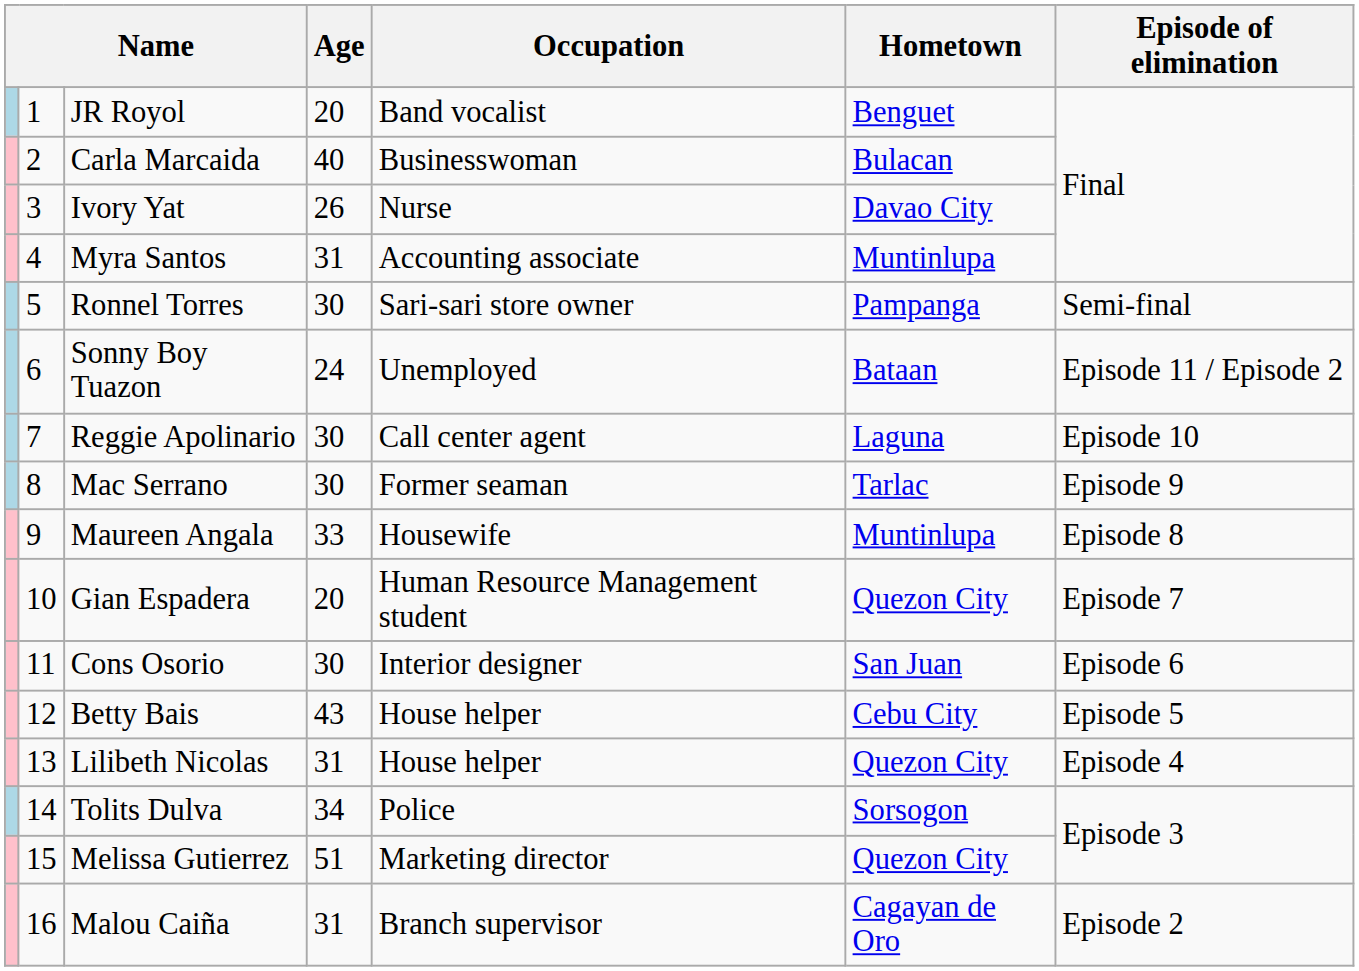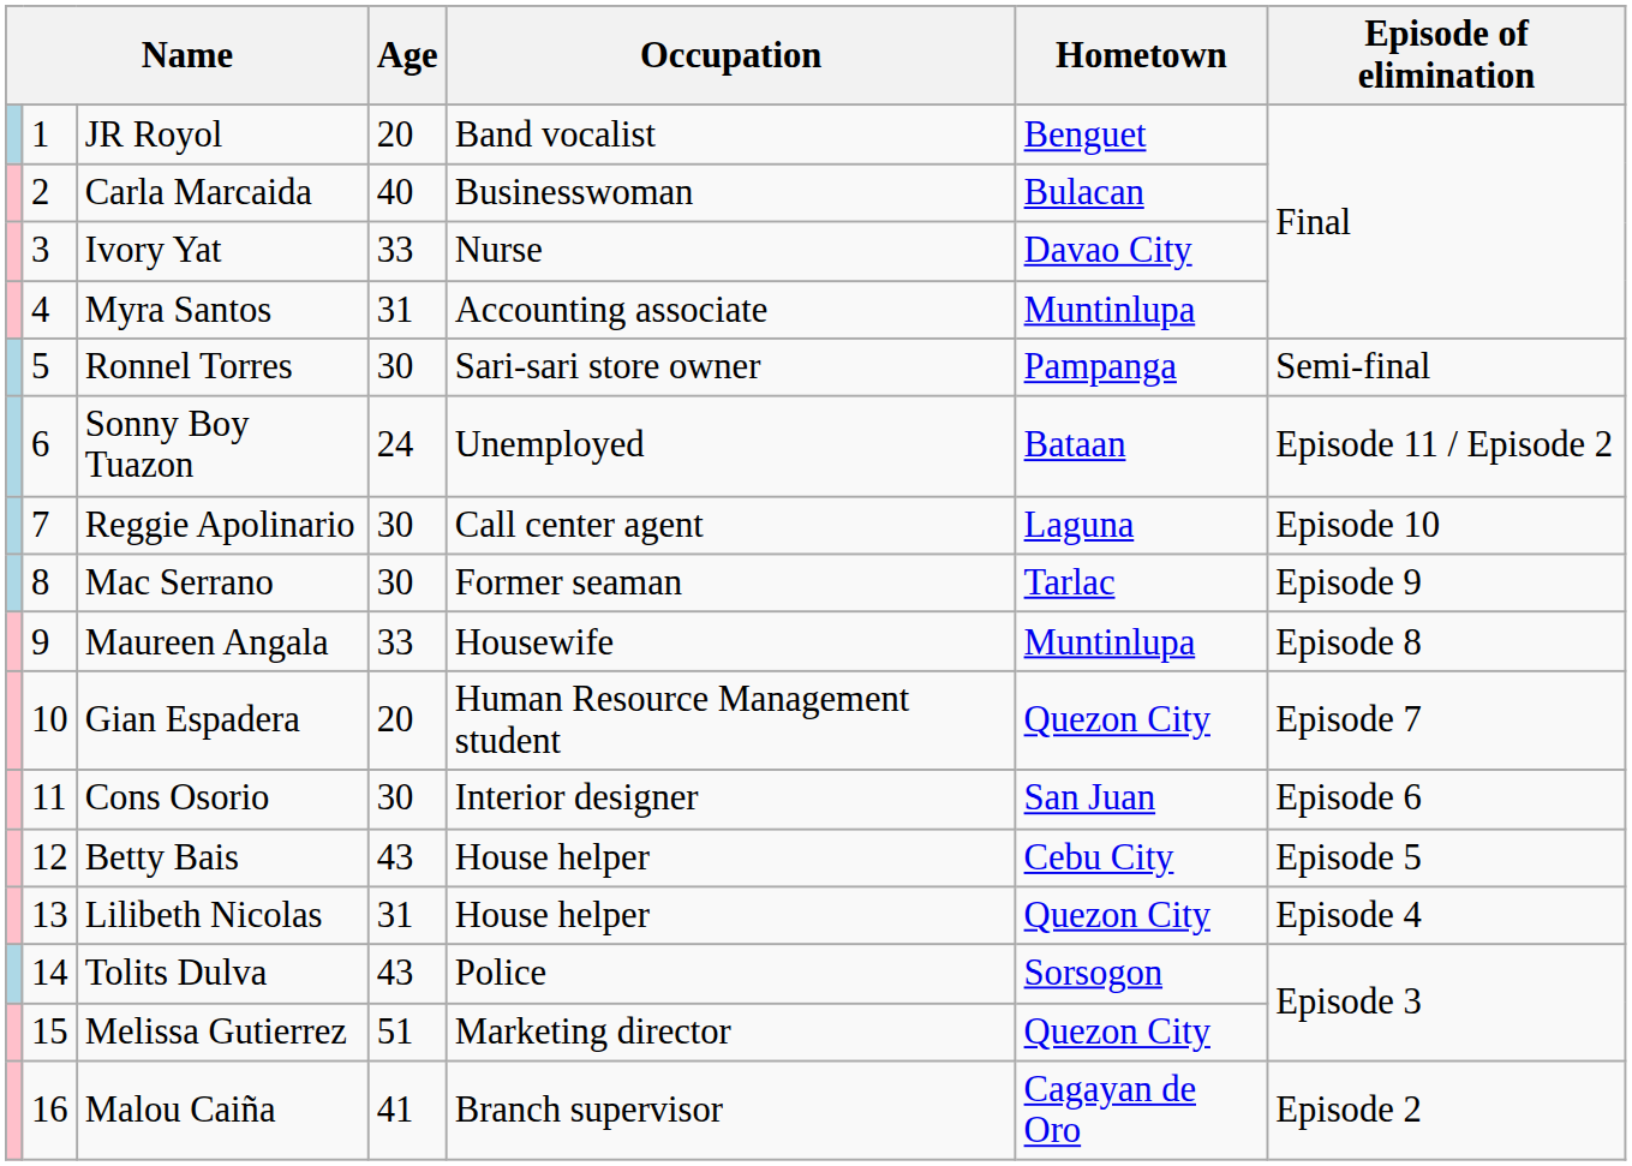Ivory Yat | Age: 26 -> 33
Tolits Dulva | Age: 34 -> 43
Malou Caiña | Age: 31 -> 41
